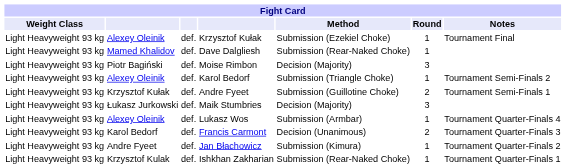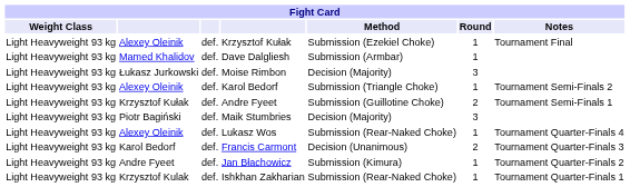Dave Dalgliesh | Method: Submission (Rear-Naked Choke) -> Submission (Armbar)
Moise Rimbon | column 2: Piotr Bagiński -> Łukasz Jurkowski
Maik Stumbries | column 2: Łukasz Jurkowski -> Piotr Bagiński
Lukasz Wos | Method: Submission (Armbar) -> Submission (Rear-Naked Choke)
